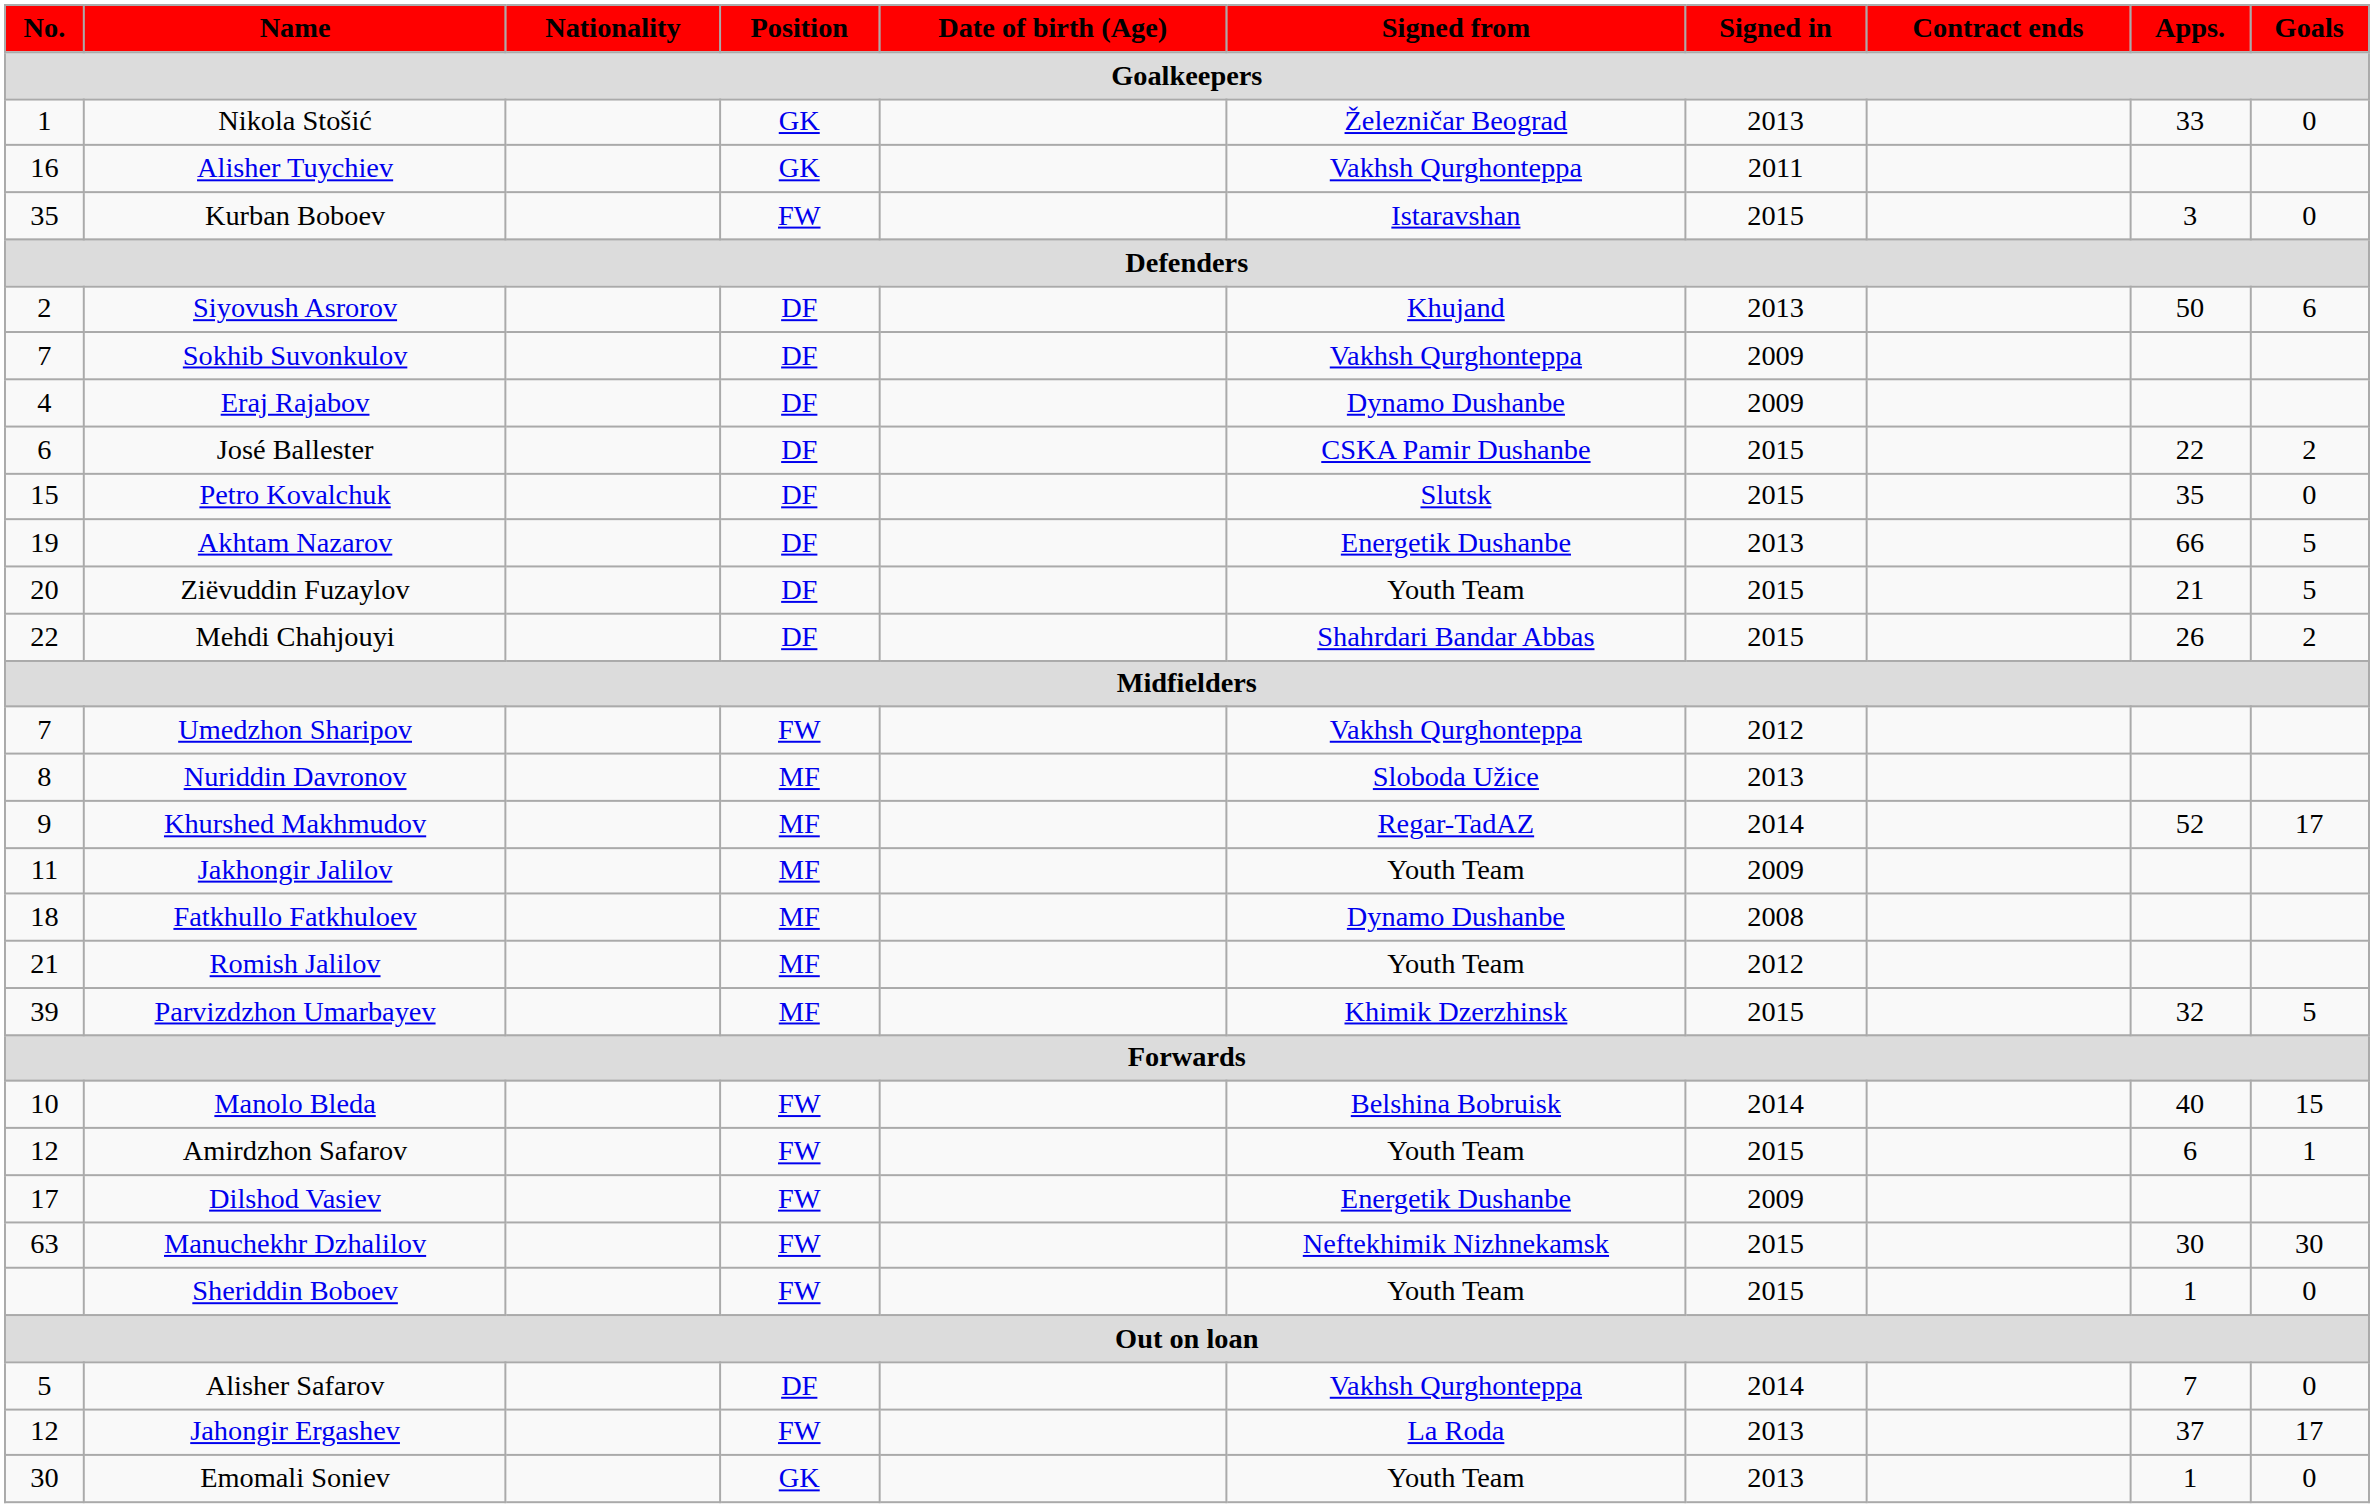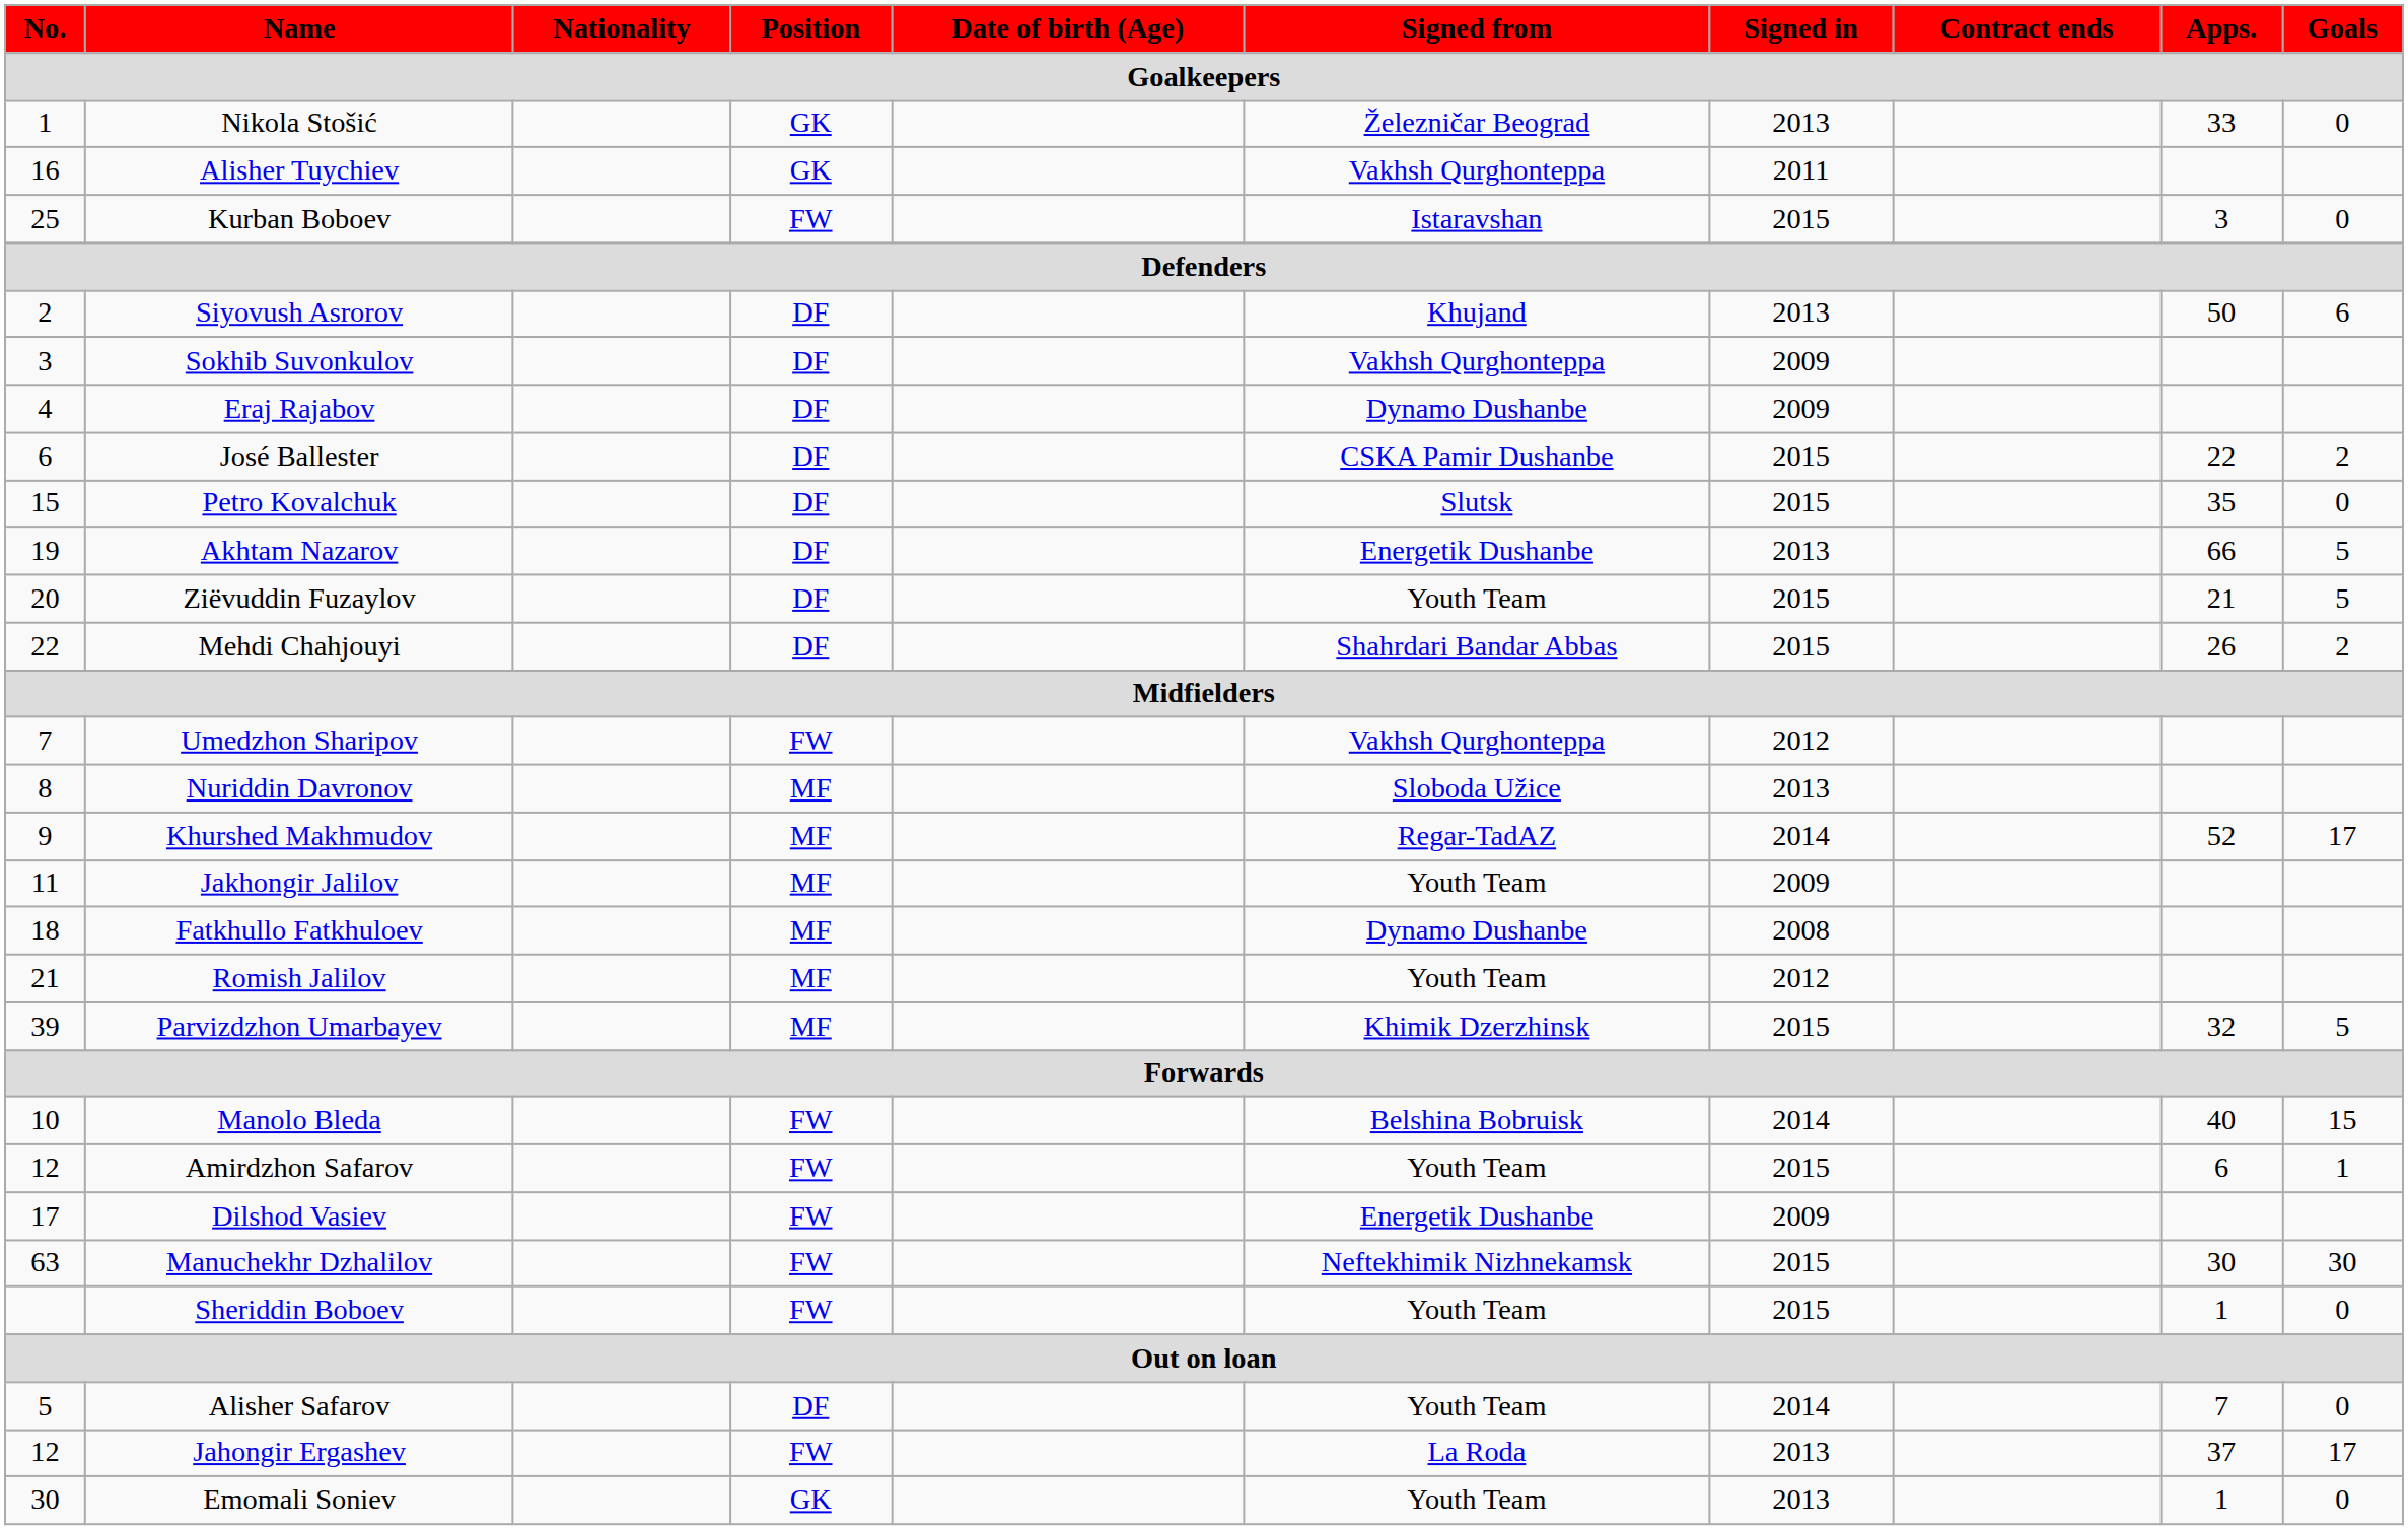Kurban Boboev | No.: 35 -> 25
Sokhib Suvonkulov | No.: 7 -> 3
Alisher Safarov | Signed from: Vakhsh Qurghonteppa -> Youth Team
